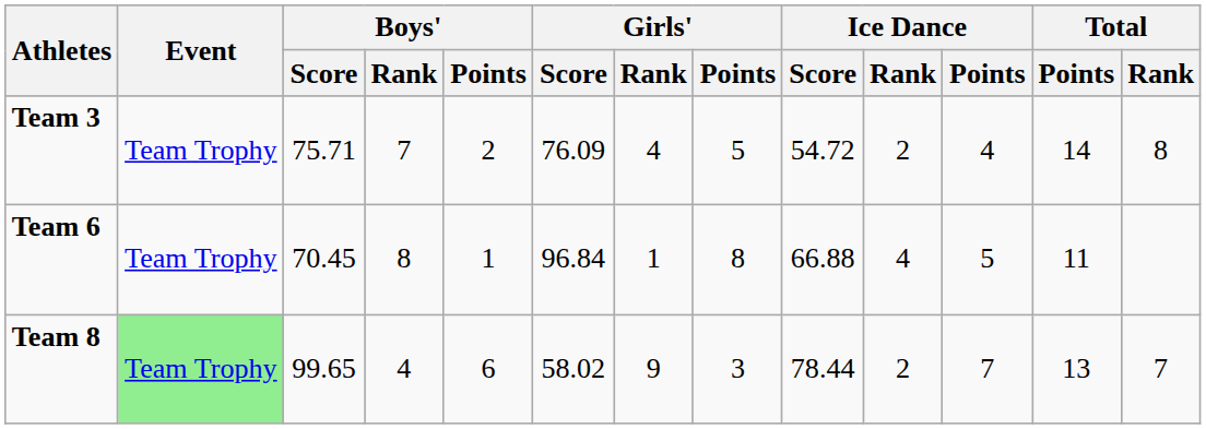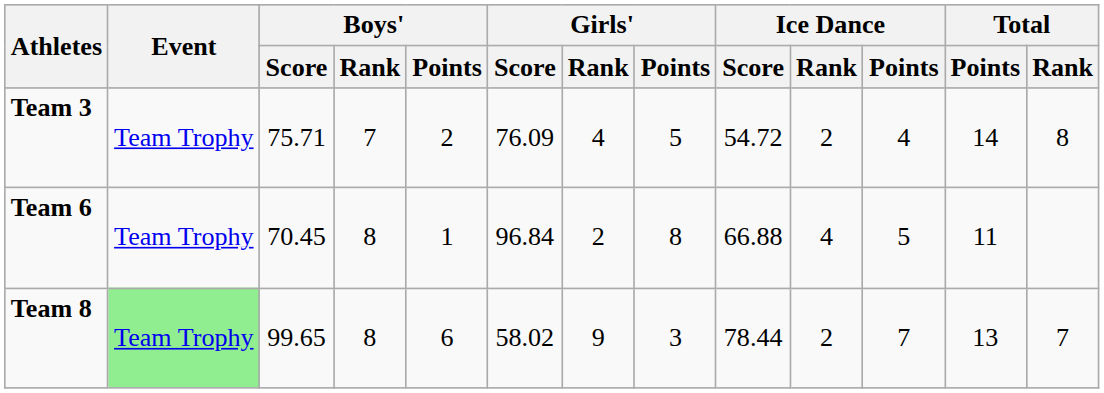Team 6 | Girls' / Rank: 1 -> 2
Team 8 | Boys' / Rank: 4 -> 8
